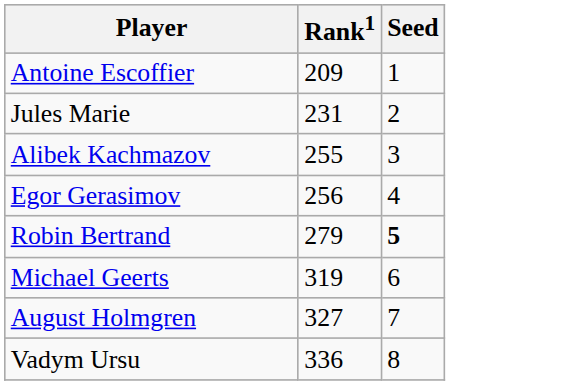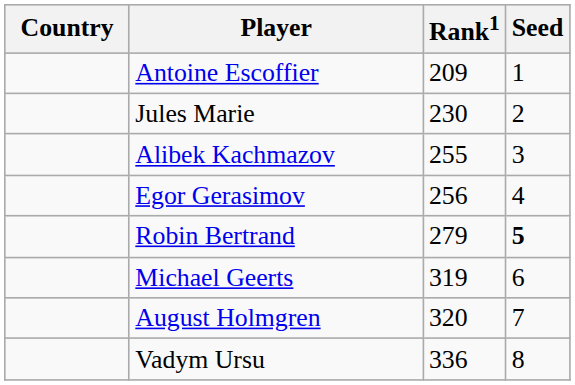+ column: Country
Jules Marie | Rank1: 231 -> 230
August Holmgren | Rank1: 327 -> 320
